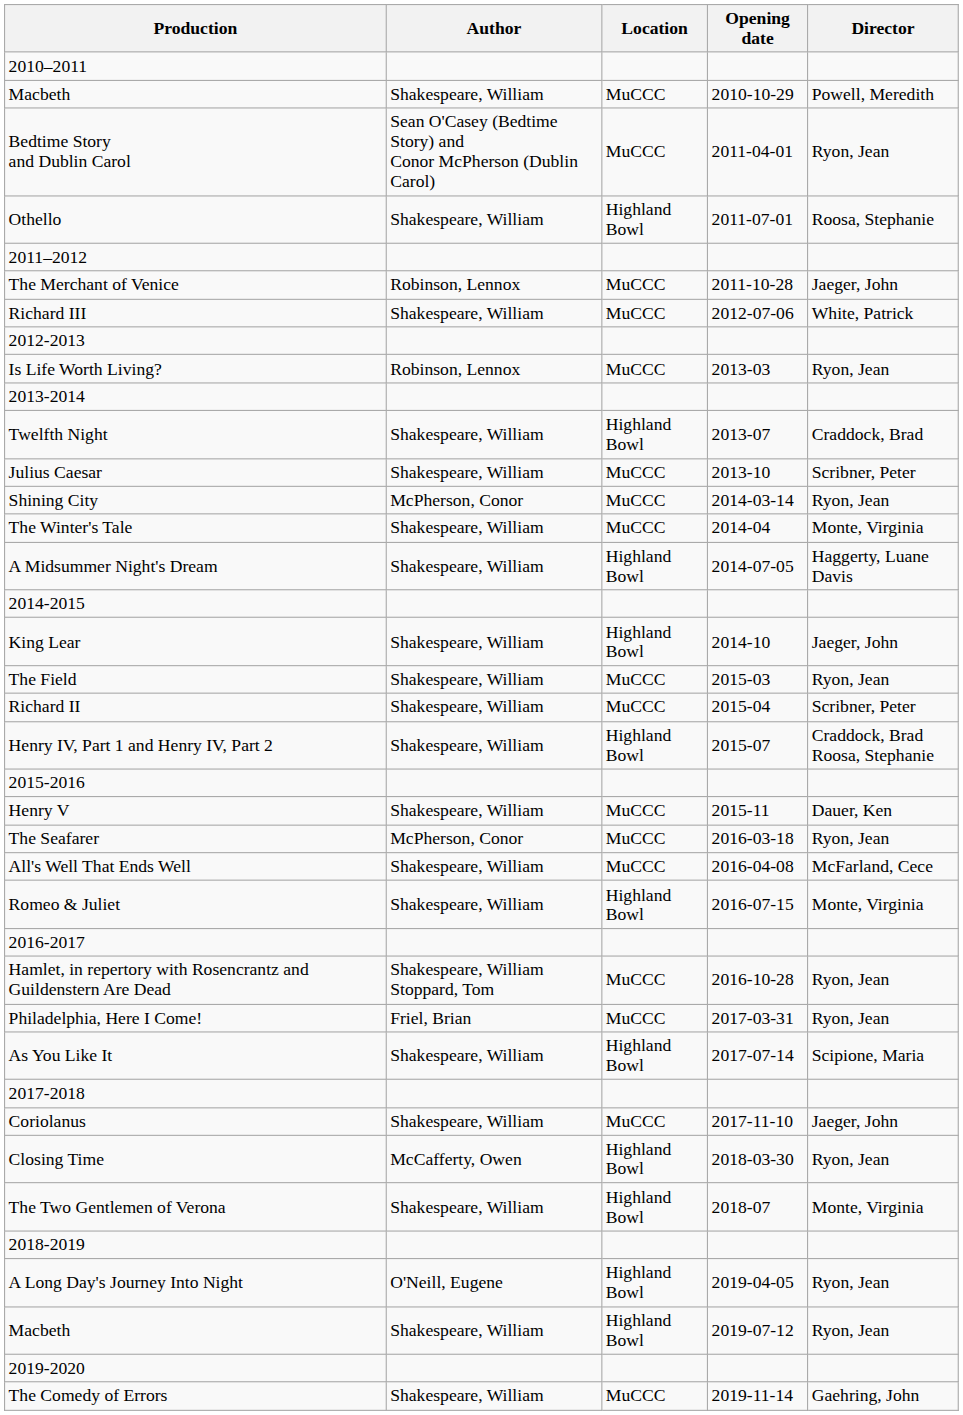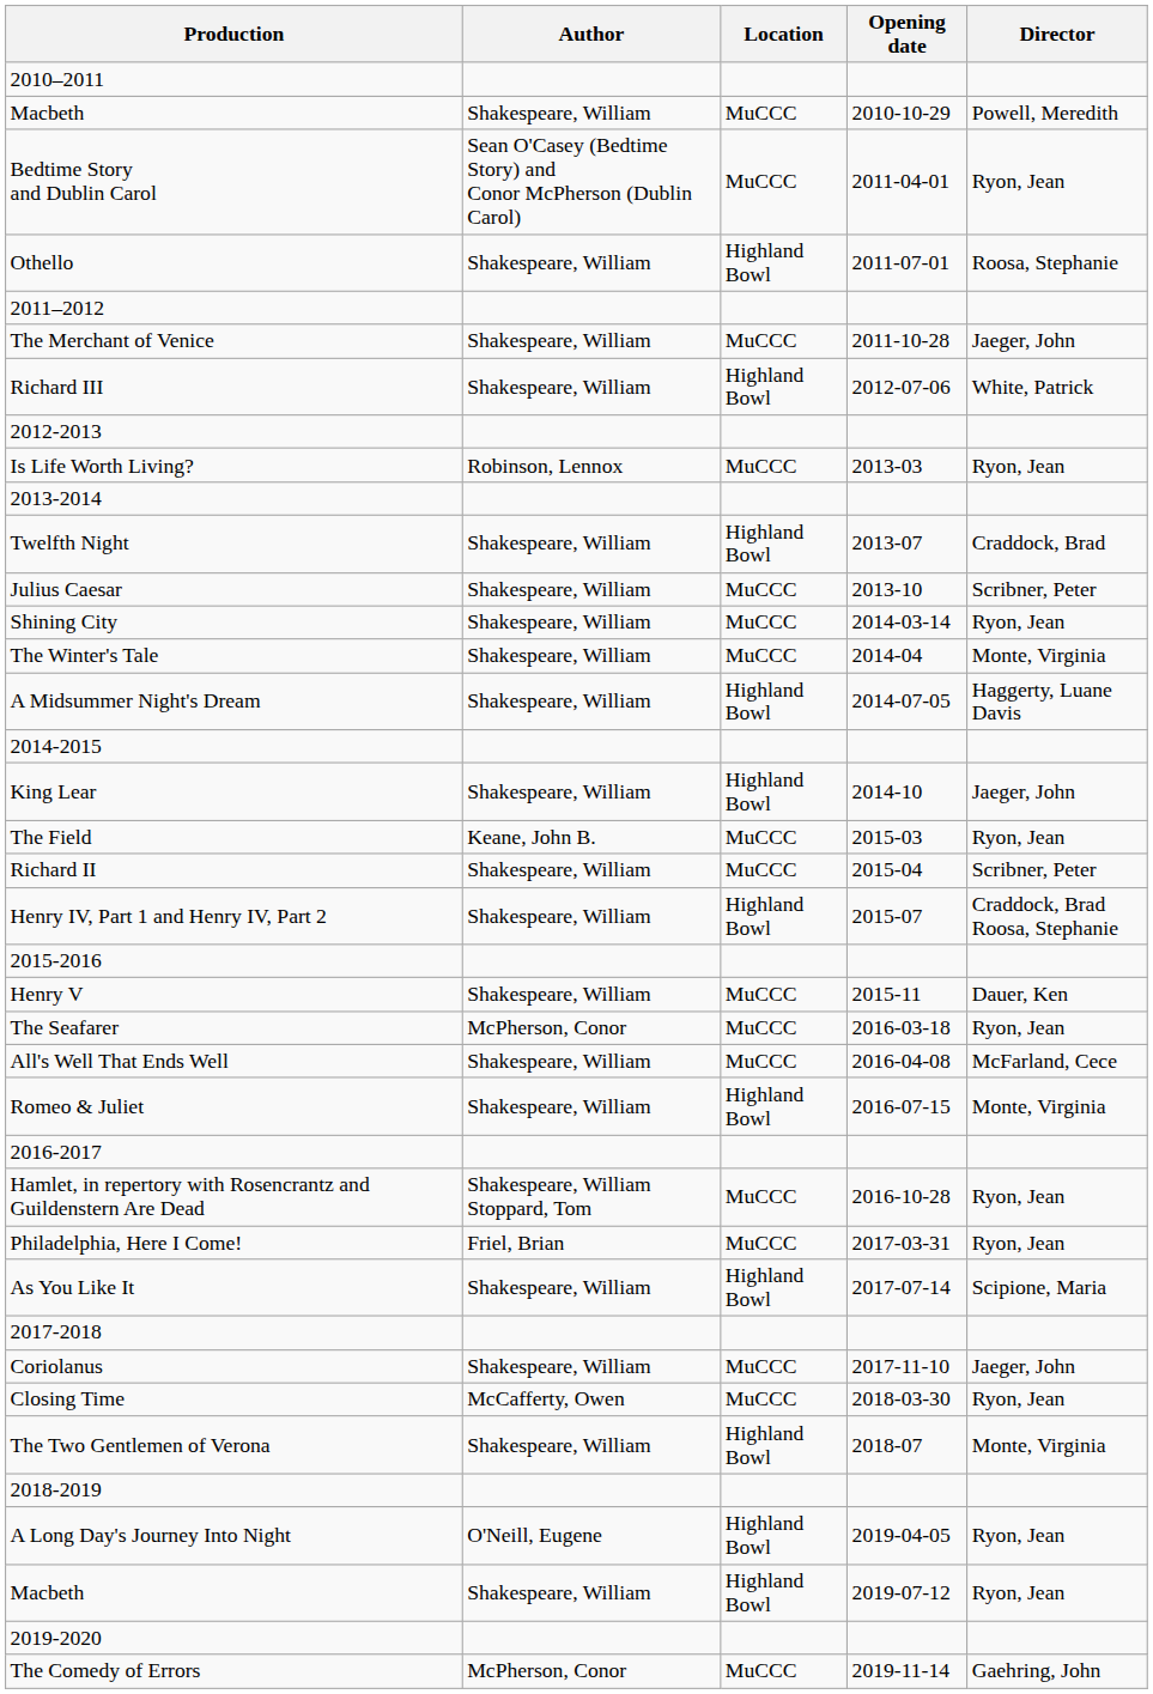The Merchant of Venice | Author: Robinson, Lennox -> Shakespeare, William
Richard III | Location: MuCCC -> Highland Bowl
Shining City | Author: McPherson, Conor -> Shakespeare, William
The Field | Author: Shakespeare, William -> Keane, John B.
Closing Time | Location: Highland Bowl -> MuCCC
The Comedy of Errors | Author: Shakespeare, William -> McPherson, Conor
